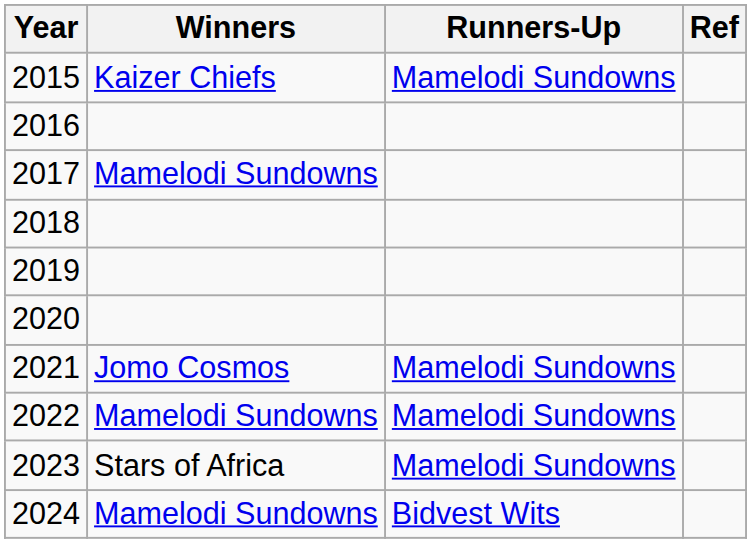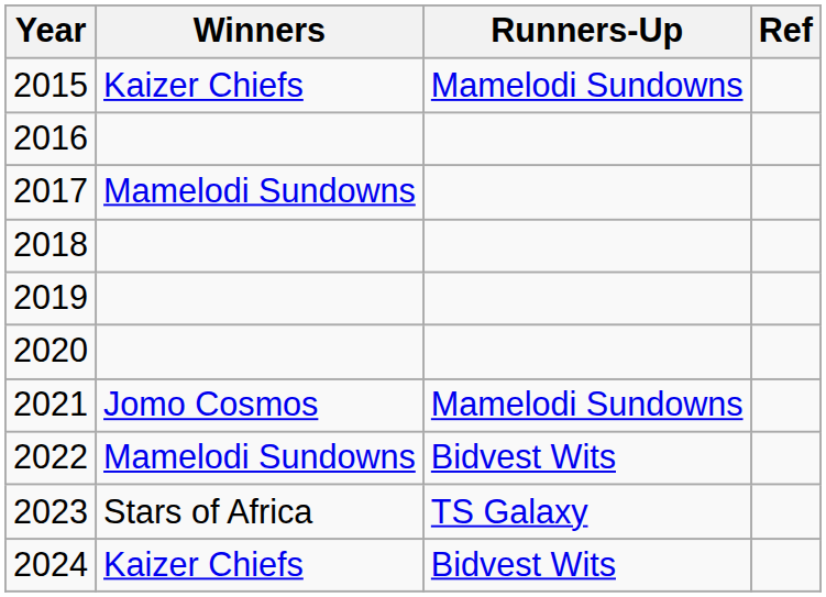2022 | Runners-Up: Mamelodi Sundowns -> Bidvest Wits
2023 | Runners-Up: Mamelodi Sundowns -> TS Galaxy
2024 | Winners: Mamelodi Sundowns -> Kaizer Chiefs
